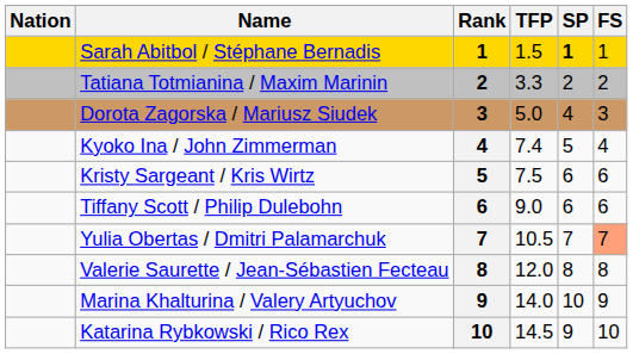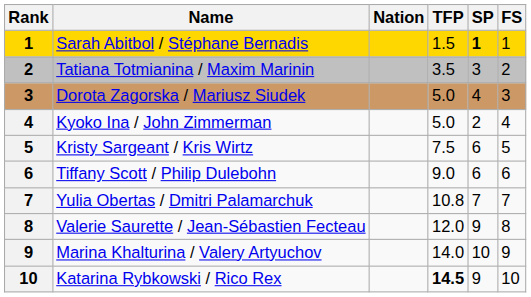columns swapped: Rank <-> Nation
Tatiana Totmianina / Maxim Marinin | TFP: 3.3 -> 3.5
Tatiana Totmianina / Maxim Marinin | SP: 2 -> 3
Kyoko Ina / John Zimmerman | TFP: 7.4 -> 5.0
Kyoko Ina / John Zimmerman | SP: 5 -> 2
Kristy Sargeant / Kris Wirtz | FS: 6 -> 5
Yulia Obertas / Dmitri Palamarchuk | TFP: 10.5 -> 10.8
Yulia Obertas / Dmitri Palamarchuk | FS: lightsalmon background -> no background
Valerie Saurette / Jean-Sébastien Fecteau | SP: 8 -> 9
Katarina Rybkowski / Rico Rex | TFP: normal -> bold
